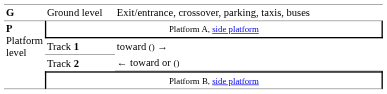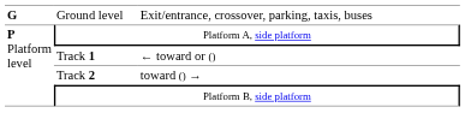Track 1 | column 3: toward () → -> ← toward or ()
Track 2 | column 3: ← toward or () -> toward () →
